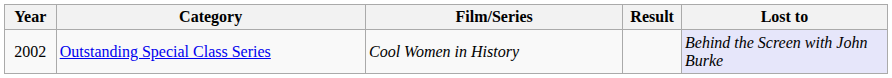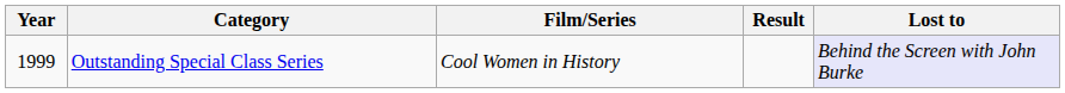Outstanding Special Class Series | Year: 2002 -> 1999
